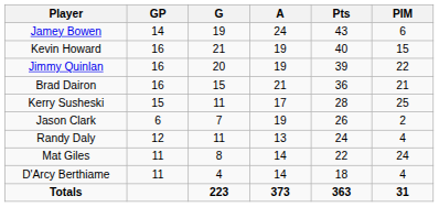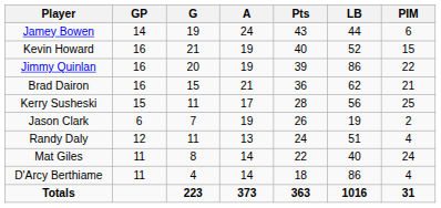+ column: LB | 44 | 52 | 86 | 62 | 56 | 19 | 51 | 40 | 86 | 1016
